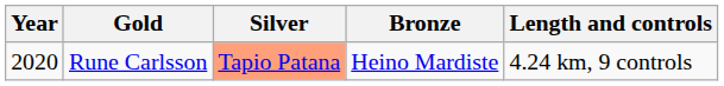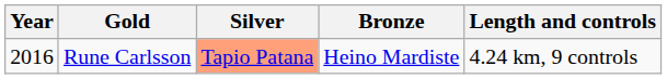Rune Carlsson | Year: 2020 -> 2016
